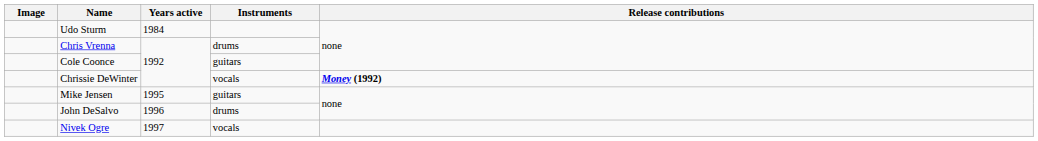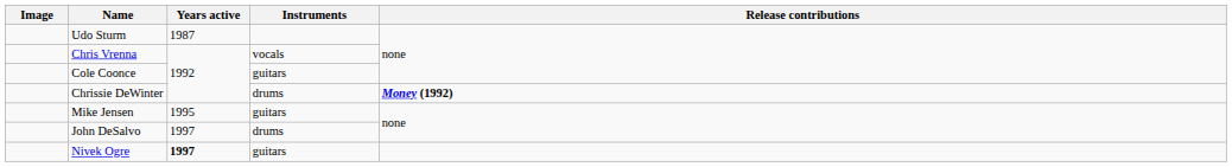Udo Sturm | Years active: 1984 -> 1987
Chris Vrenna | Instruments: drums -> vocals
Chrissie DeWinter | Instruments: vocals -> drums
John DeSalvo | Years active: 1996 -> 1997
Nivek Ogre | Years active: normal -> bold
Nivek Ogre | Instruments: vocals -> guitars
